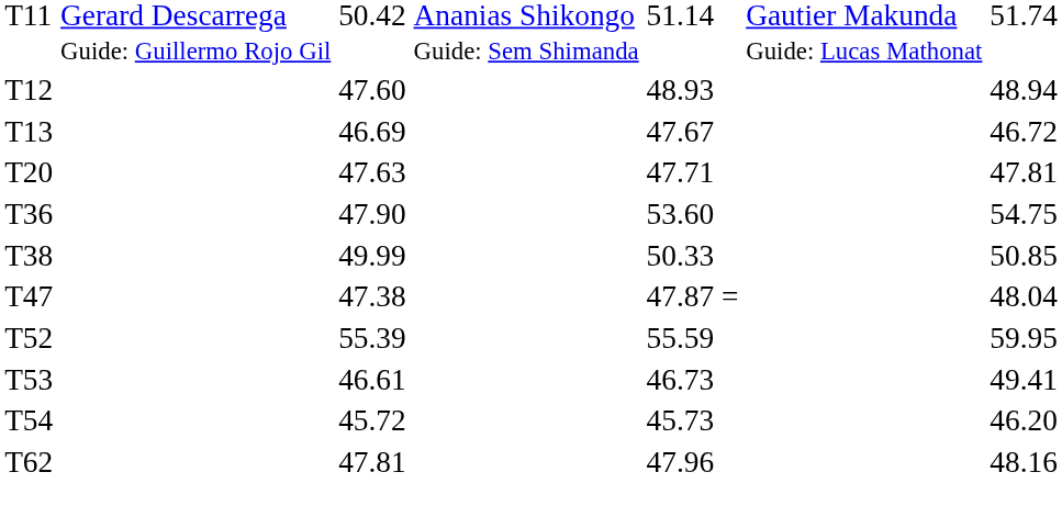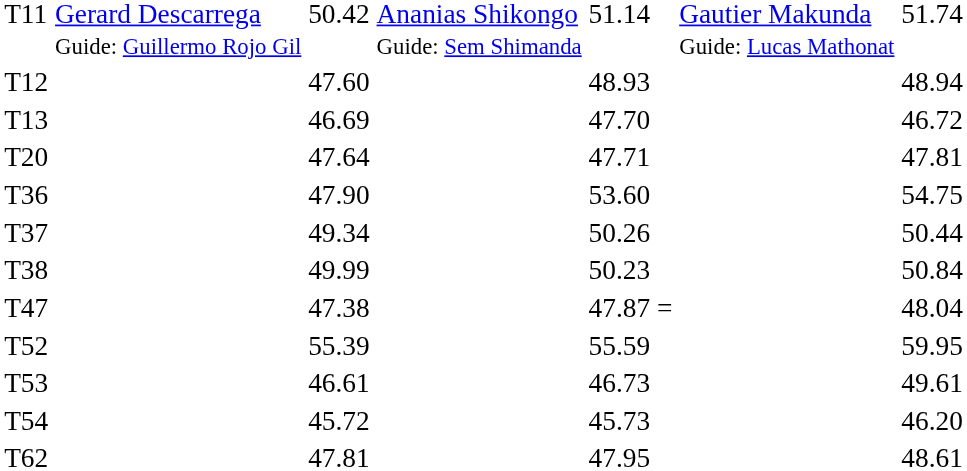T13 | column 5: 47.67 -> 47.70
T20 | column 3: 47.63 -> 47.64
+ row: T37 | 49.34 | 50.26 | 50.44
T38 | column 5: 50.33 -> 50.23
T38 | column 7: 50.85 -> 50.84
T53 | column 7: 49.41 -> 49.61
T62 | column 5: 47.96 -> 47.95
T62 | column 7: 48.16 -> 48.61
